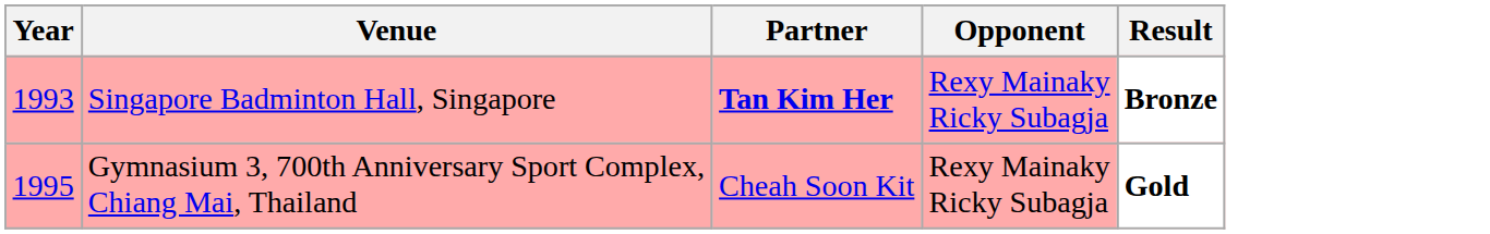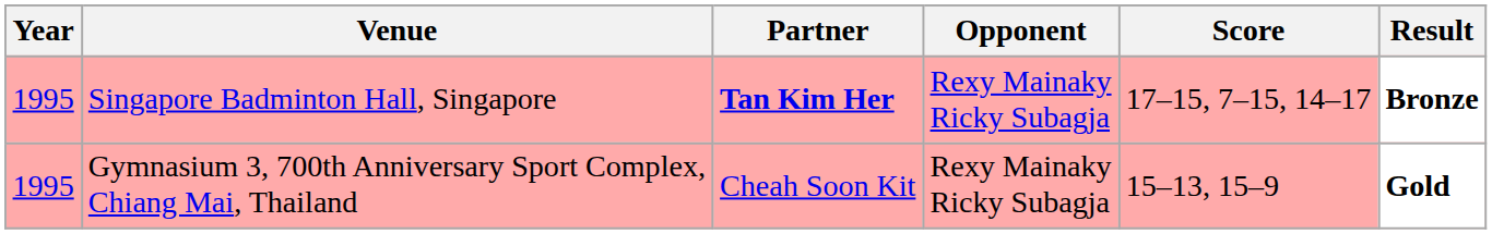+ column: Score | 17–15, 7–15, 14–17 | 15–13, 15–9
Singapore Badminton Hall, Singapore | Year: 1993 -> 1995
